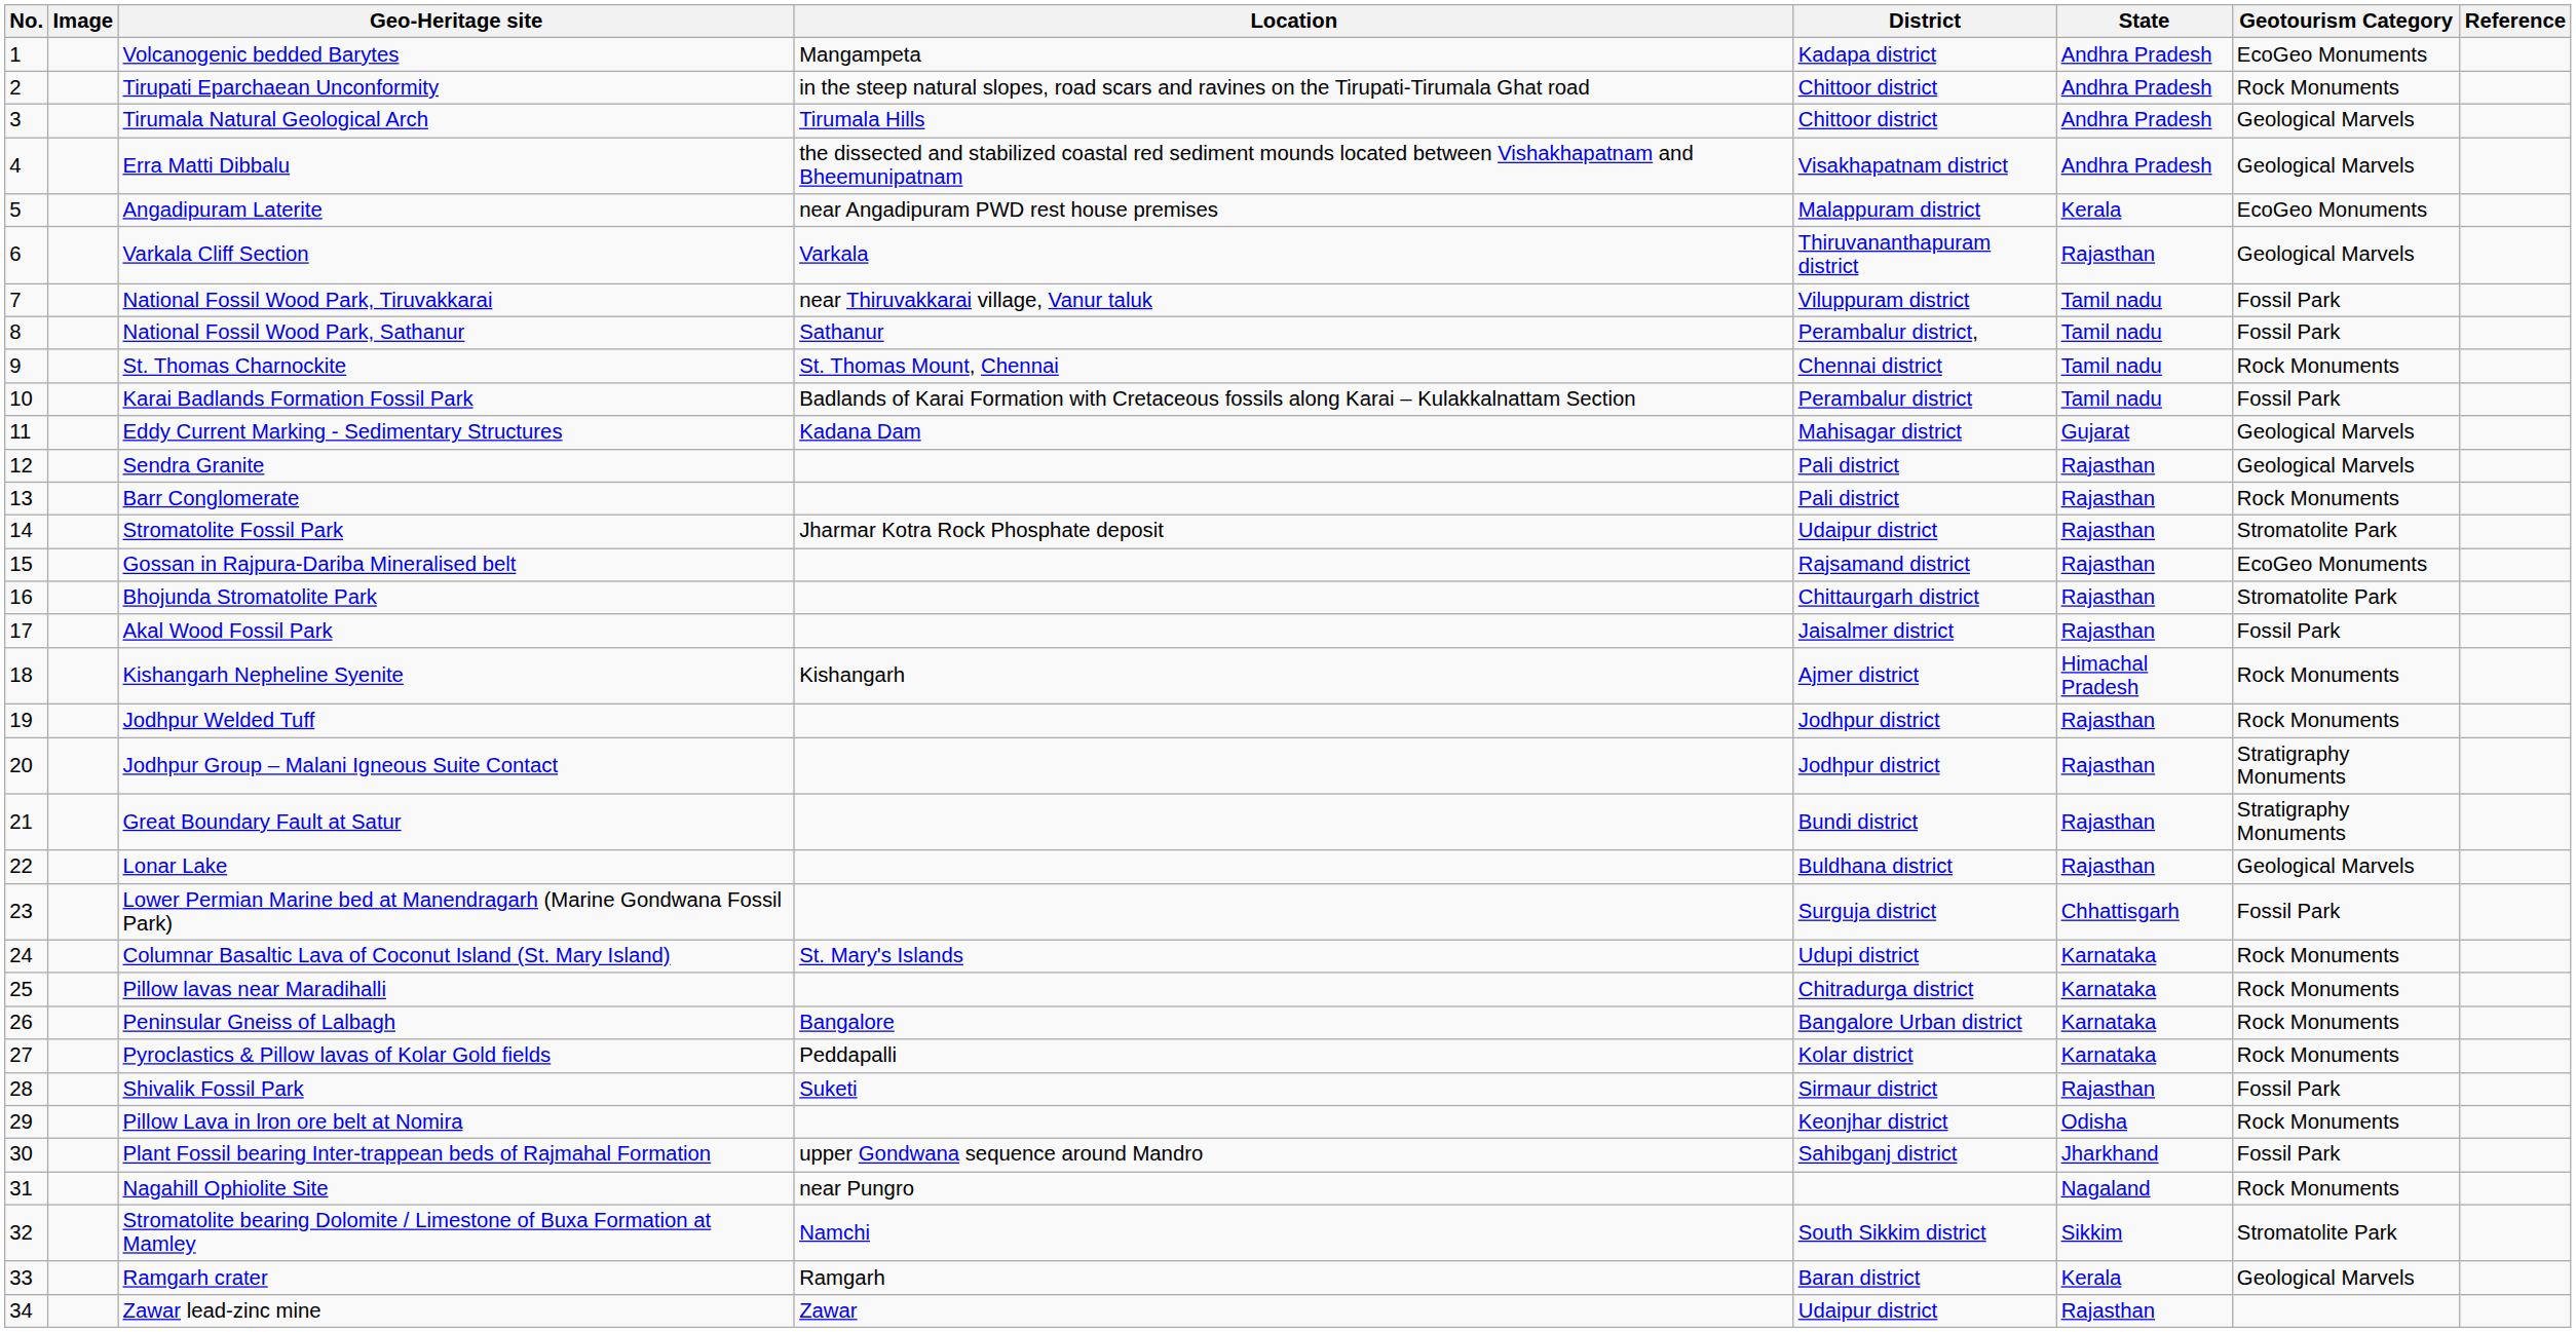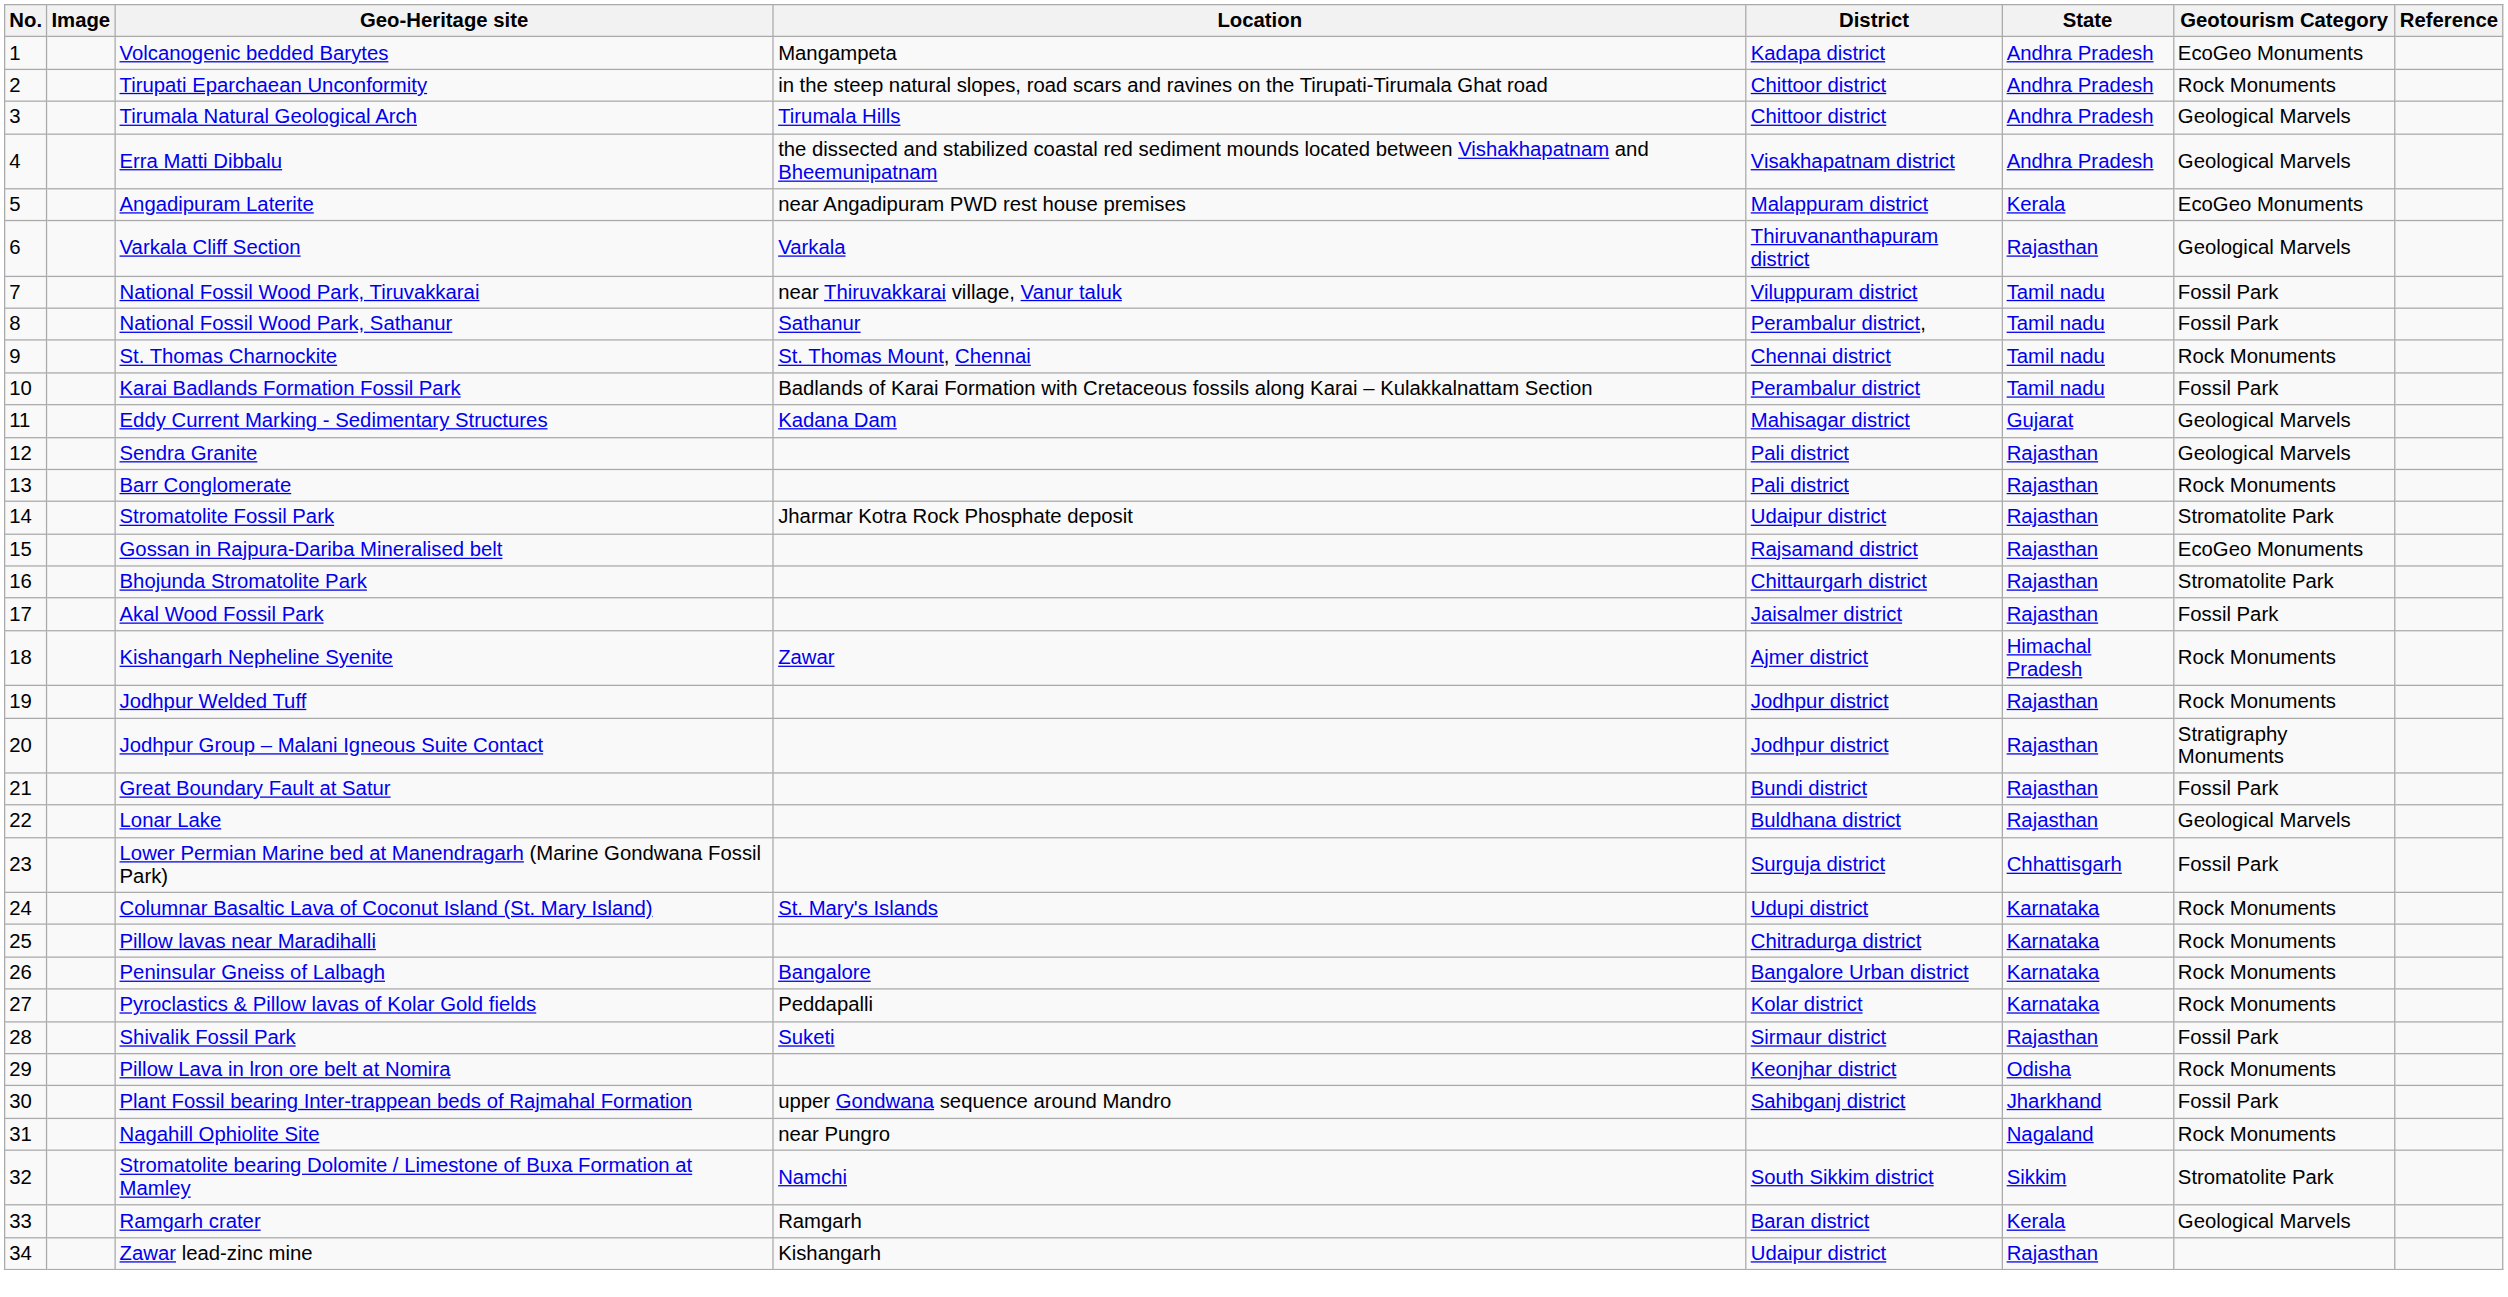Kishangarh Nepheline Syenite | Location: Kishangarh -> Zawar
Great Boundary Fault at Satur | Geotourism Category: Stratigraphy Monuments -> Fossil Park
Zawar lead-zinc mine | Location: Zawar -> Kishangarh
